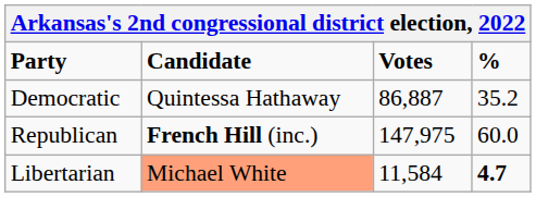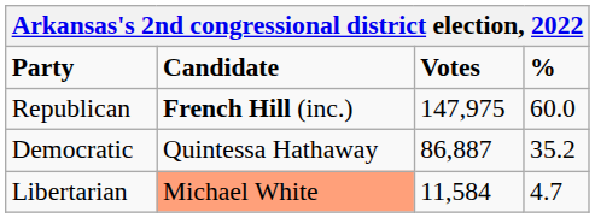rows swapped: Republican <-> Democratic
Libertarian | %: bold -> normal
